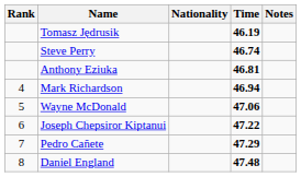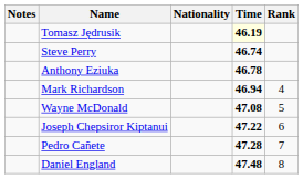columns swapped: Rank <-> Notes
Tomasz Jędrusik | Time: no background -> lightyellow background
Anthony Eziuka | Time: 46.81 -> 46.78
Wayne McDonald | Time: 47.06 -> 47.08
Pedro Cañete | Time: 47.29 -> 47.28
